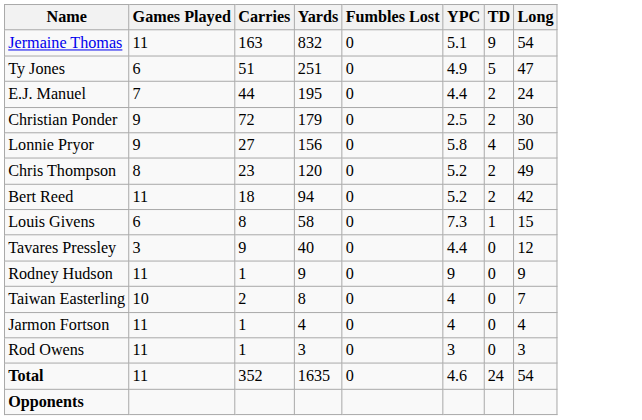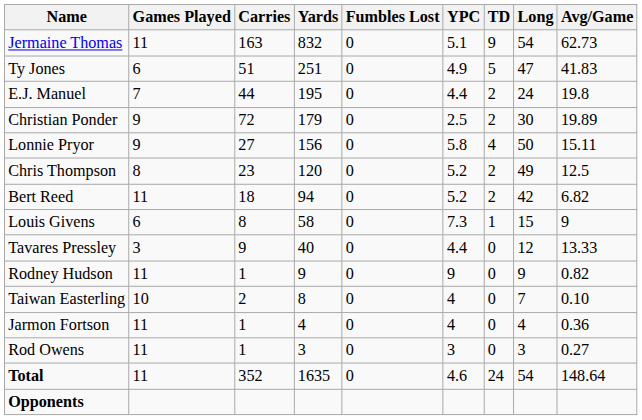+ column: Avg/Game | 62.73 | 41.83 | 19.8 | 19.89 | 15.11 | 12.5 | 6.82 | 9 | 13.33 | 0.82 | 0.10 | 0.36 | 0.27 | 148.64
